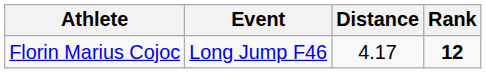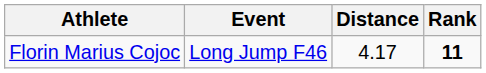Florin Marius Cojoc | Rank: 12 -> 11
